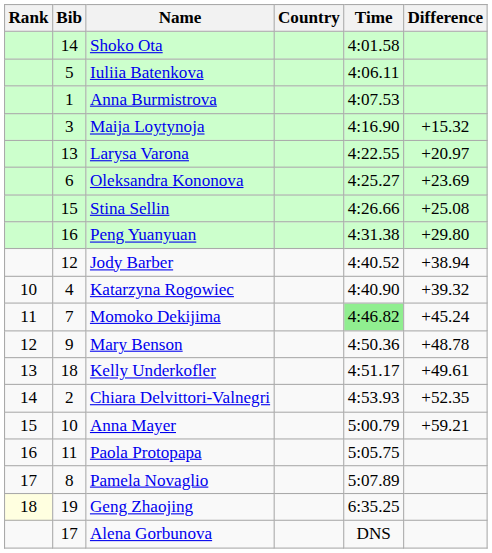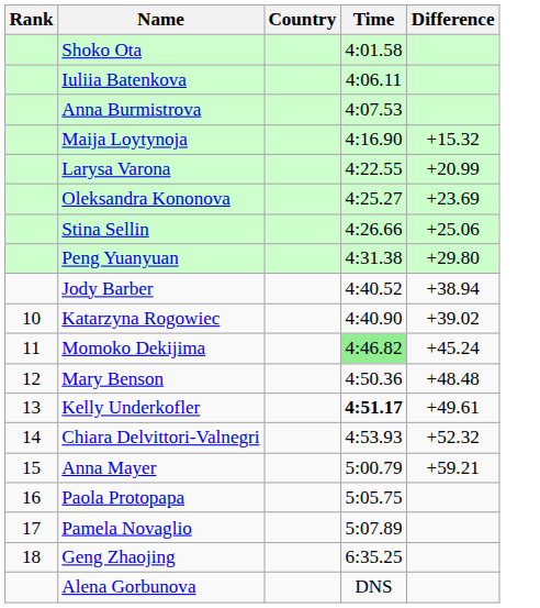- column: Bib | 14 | 5 | 1 | 3 | 13 | 6 | 15 | 16 | 12 | 4 | 7 | 9 | 18 | 2 | 10 | 11 | 8 | 19 | 17
Larysa Varona | Difference: +20.97 -> +20.99
Stina Sellin | Difference: +25.08 -> +25.06
Katarzyna Rogowiec | Difference: +39.32 -> +39.02
Mary Benson | Difference: +48.78 -> +48.48
Kelly Underkofler | Time: normal -> bold
Chiara Delvittori-Valnegri | Difference: +52.35 -> +52.32
Geng Zhaojing | Rank: lightyellow background -> no background
